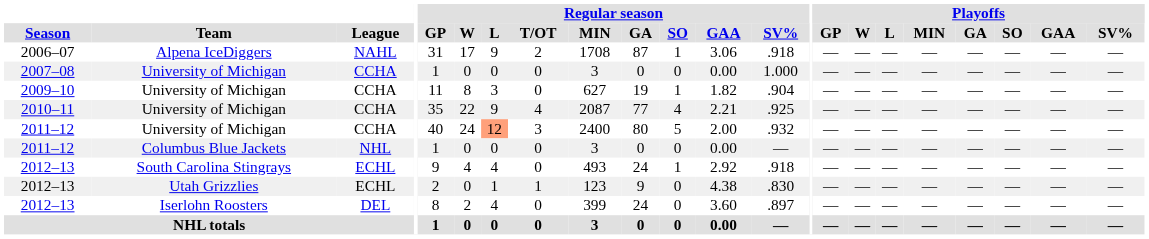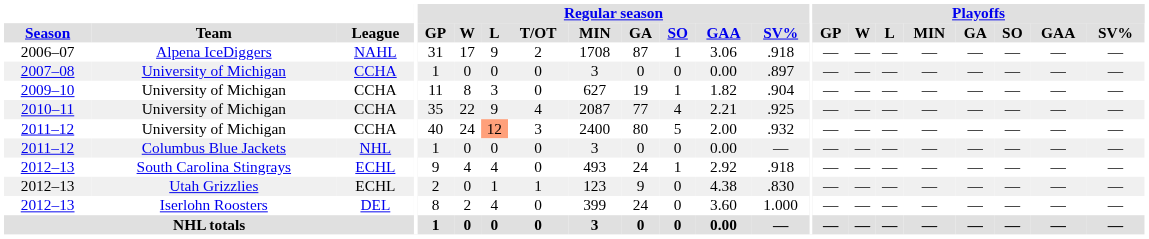2007–08 | Regular season / SV%: 1.000 -> .897
2012–13 / Iserlohn Roosters | Regular season / SV%: .897 -> 1.000
